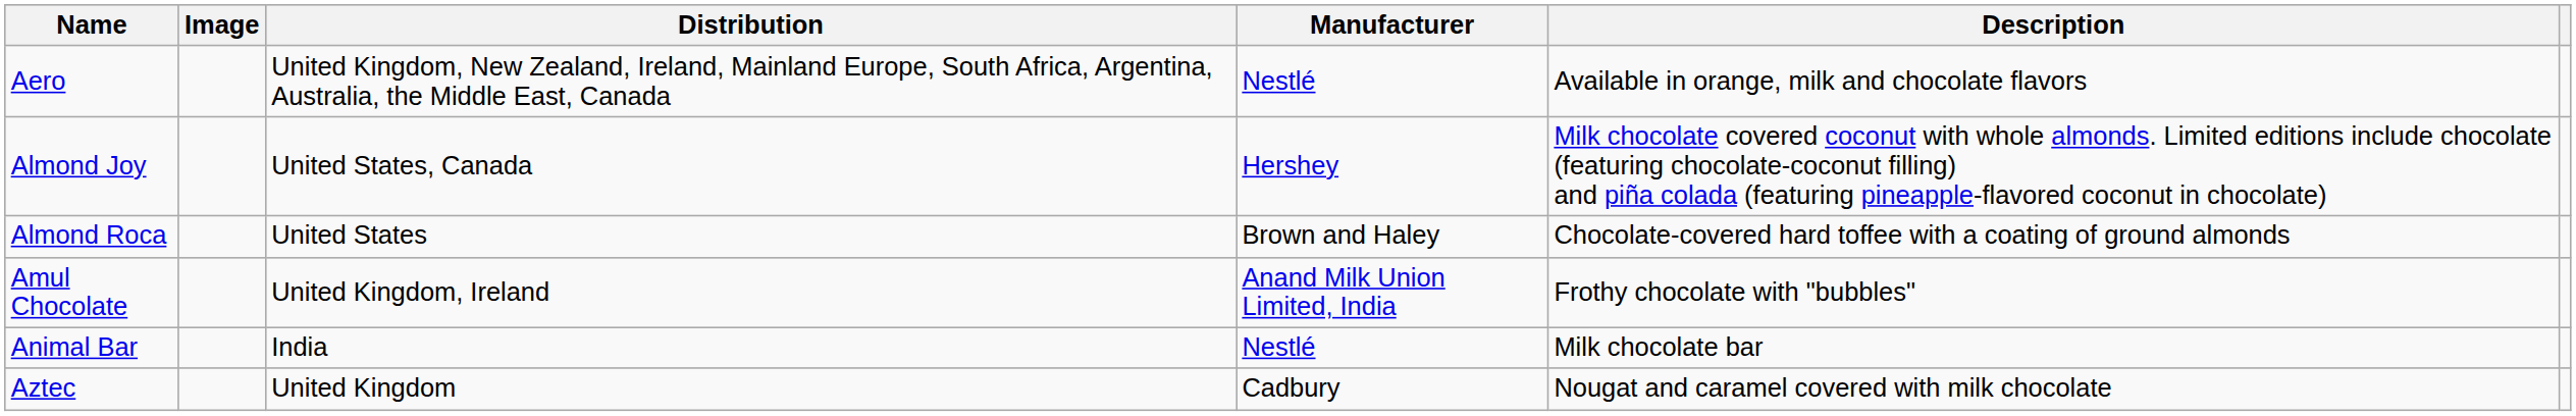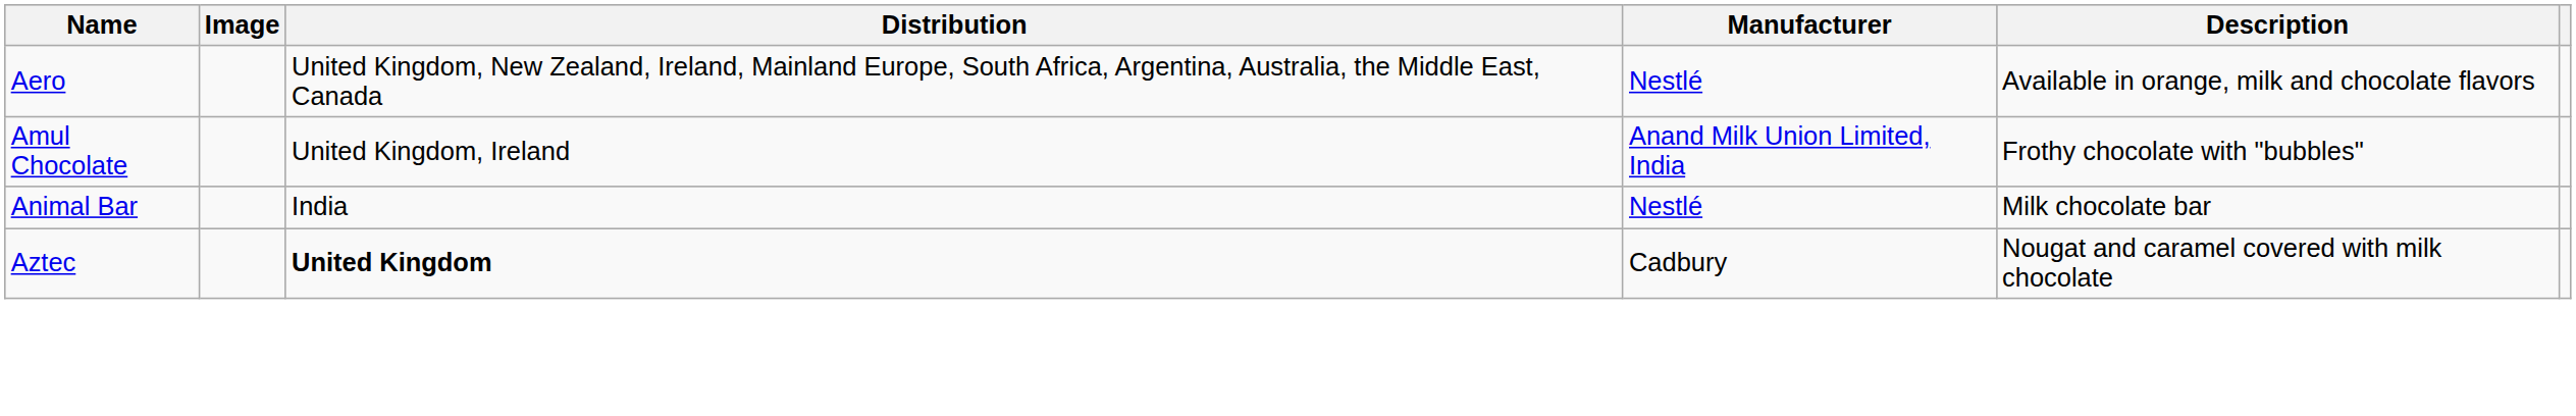- row: Almond Joy | United States, Canada | Hershey | Milk chocolate covered coconut with whole almonds. Limited editions include chocolate (featuring chocolate-coconut filling) and piña colada (featuring pineapple-flavored coconut in chocolate)
- row: Almond Roca | United States | Brown and Haley | Chocolate-covered hard toffee with a coating of ground almonds
Aztec | Distribution: normal -> bold
